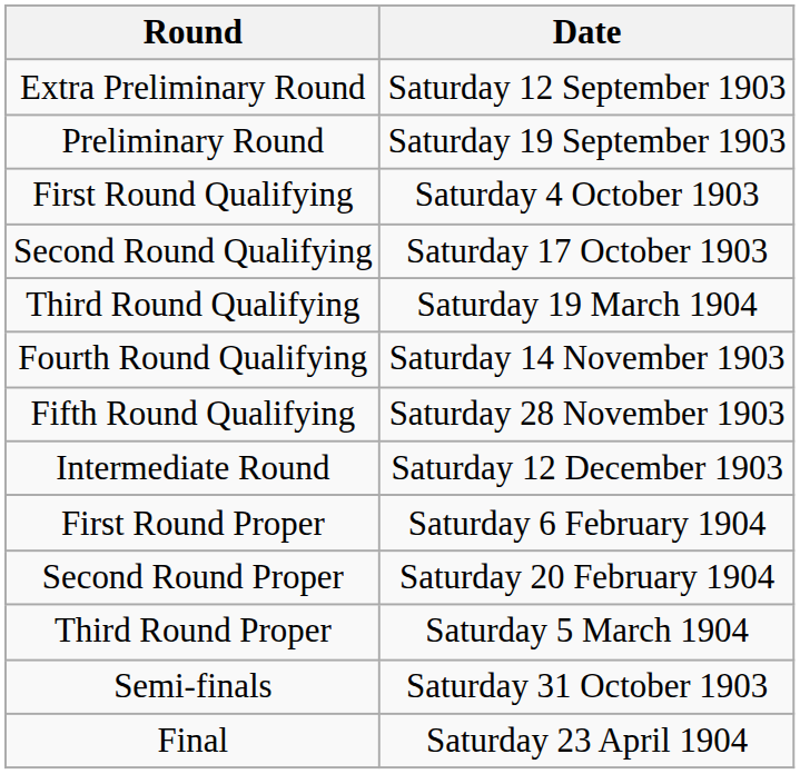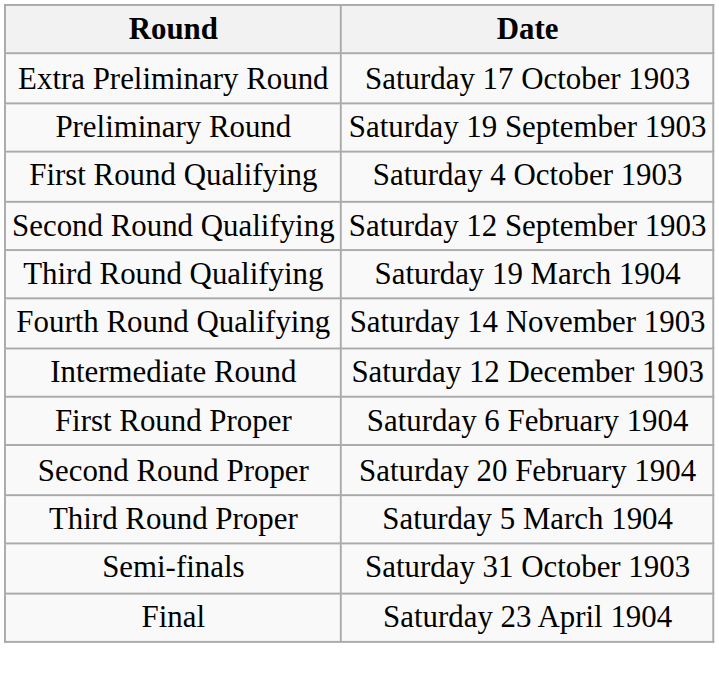Extra Preliminary Round | Date: Saturday 12 September 1903 -> Saturday 17 October 1903
Second Round Qualifying | Date: Saturday 17 October 1903 -> Saturday 12 September 1903
- row: Fifth Round Qualifying | Saturday 28 November 1903
